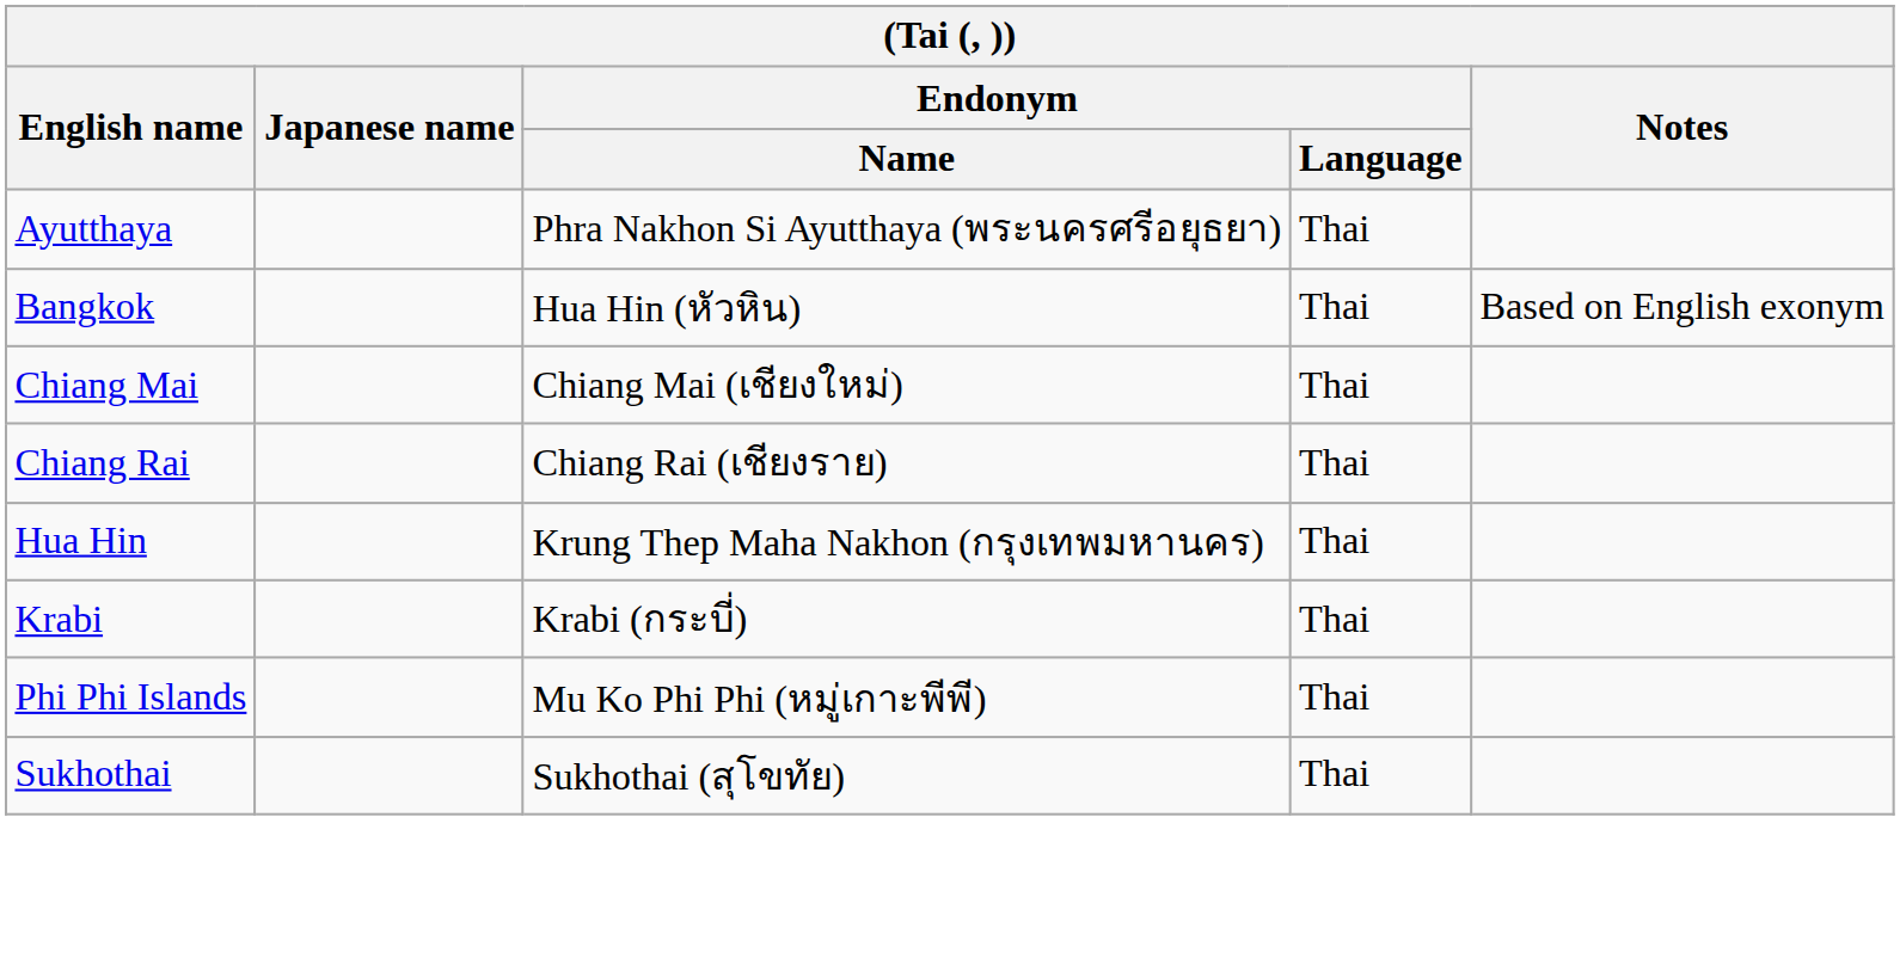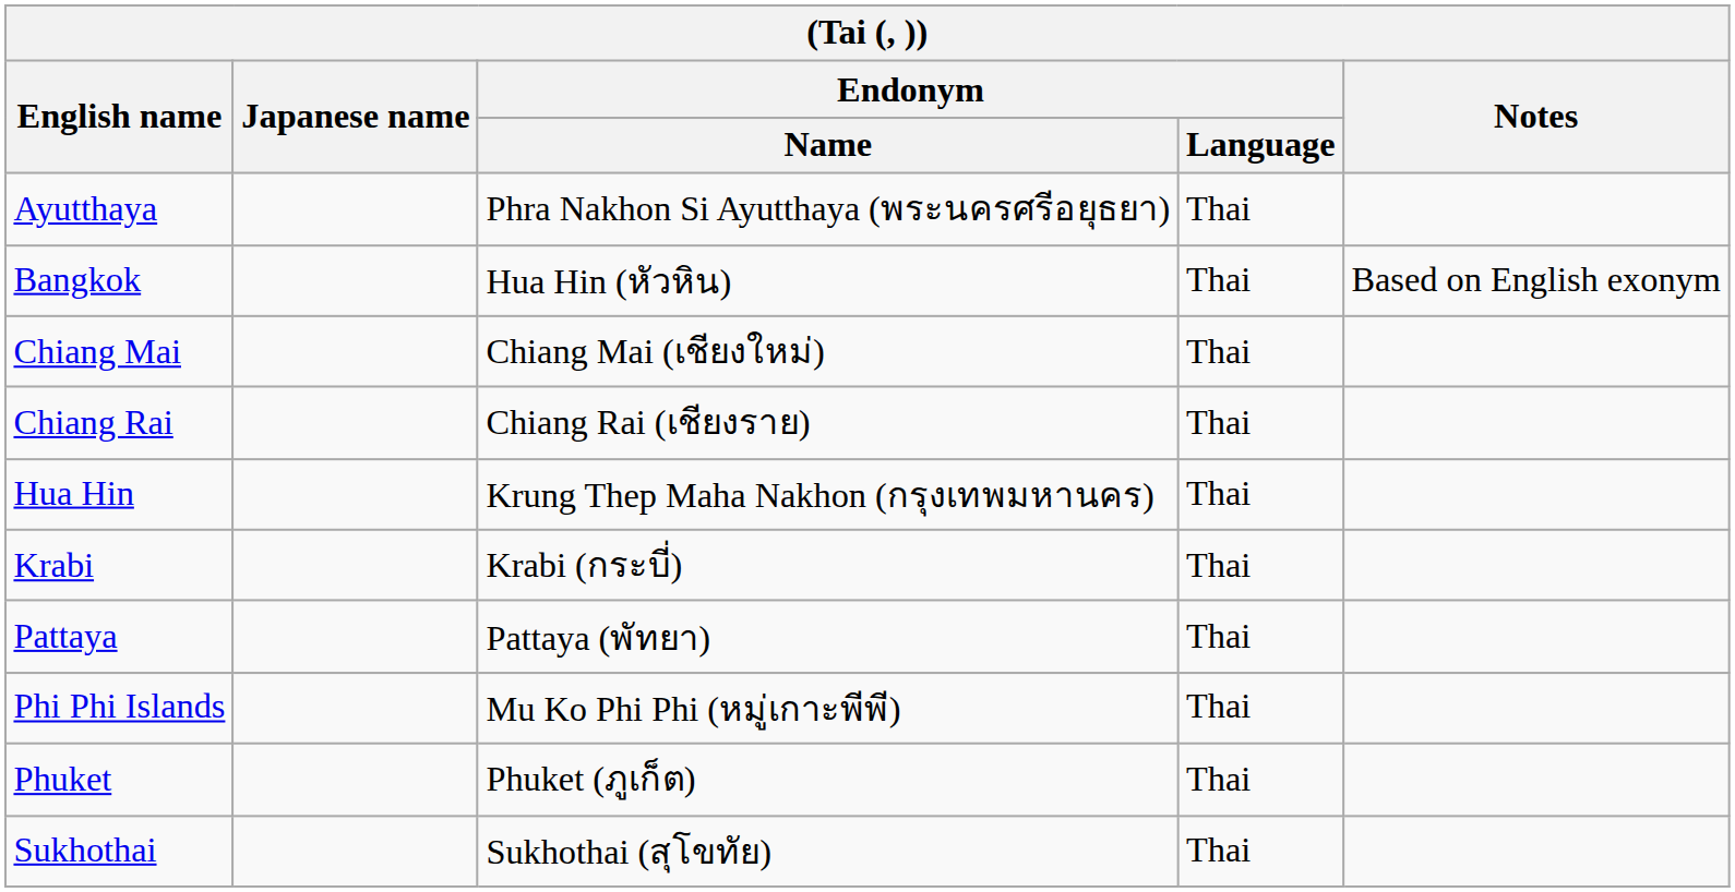+ row: Pattaya | Pattaya (พัทยา) | Thai
+ row: Phuket | Phuket (ภูเก็ต) | Thai
